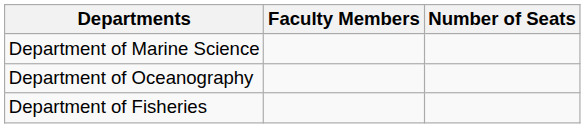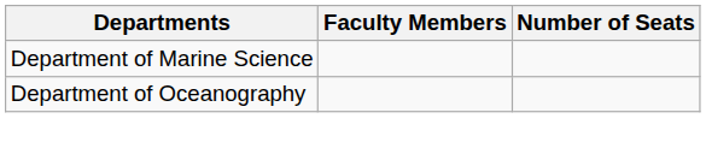- row: Department of Fisheries
